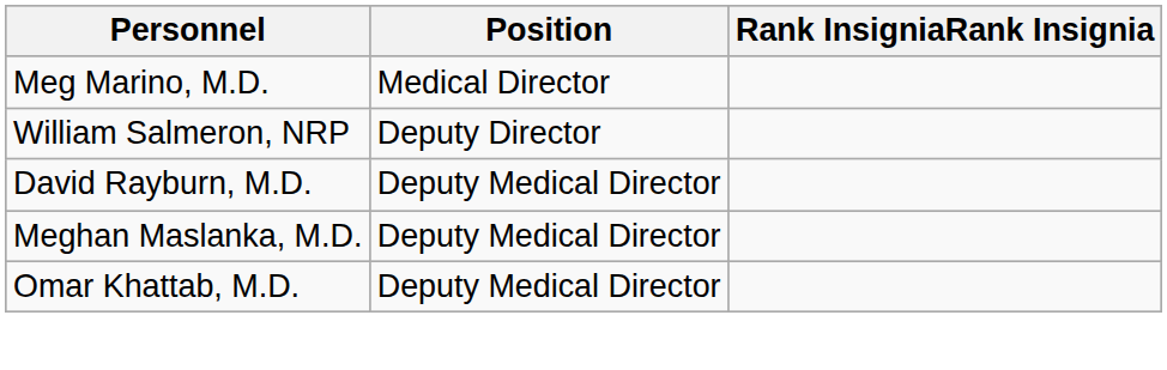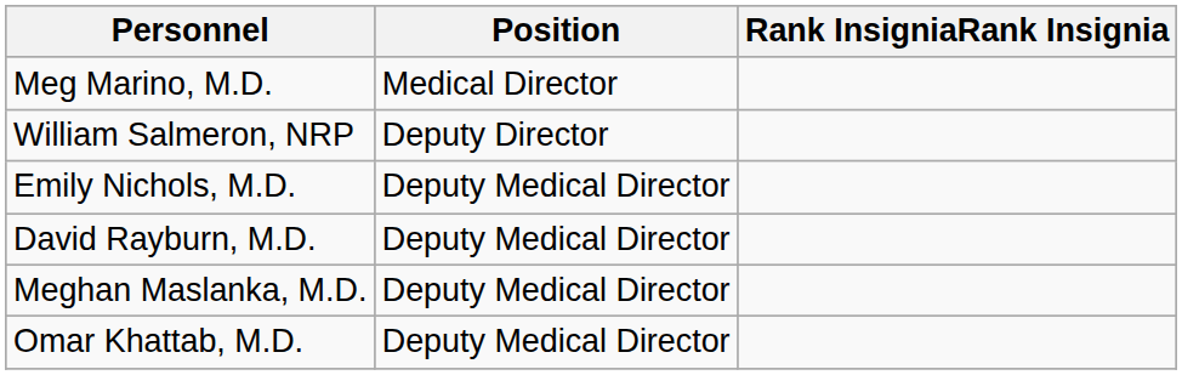+ row: Emily Nichols, M.D. | Deputy Medical Director
